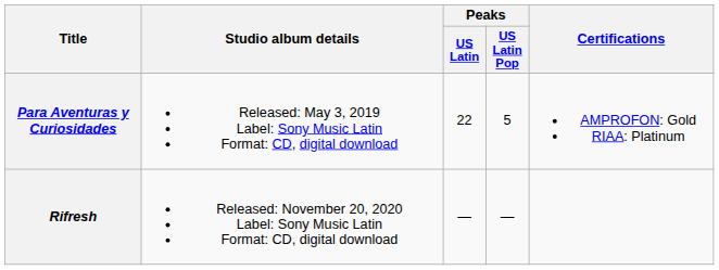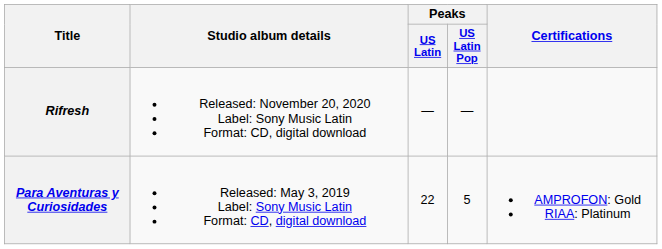rows swapped: Para Aventuras y Curiosidades <-> Rifresh
